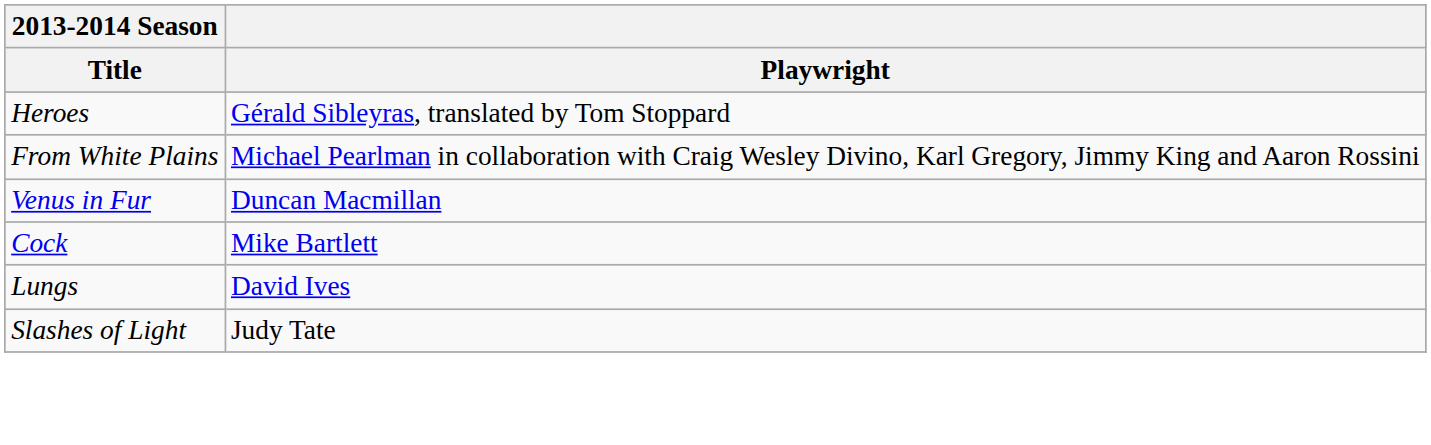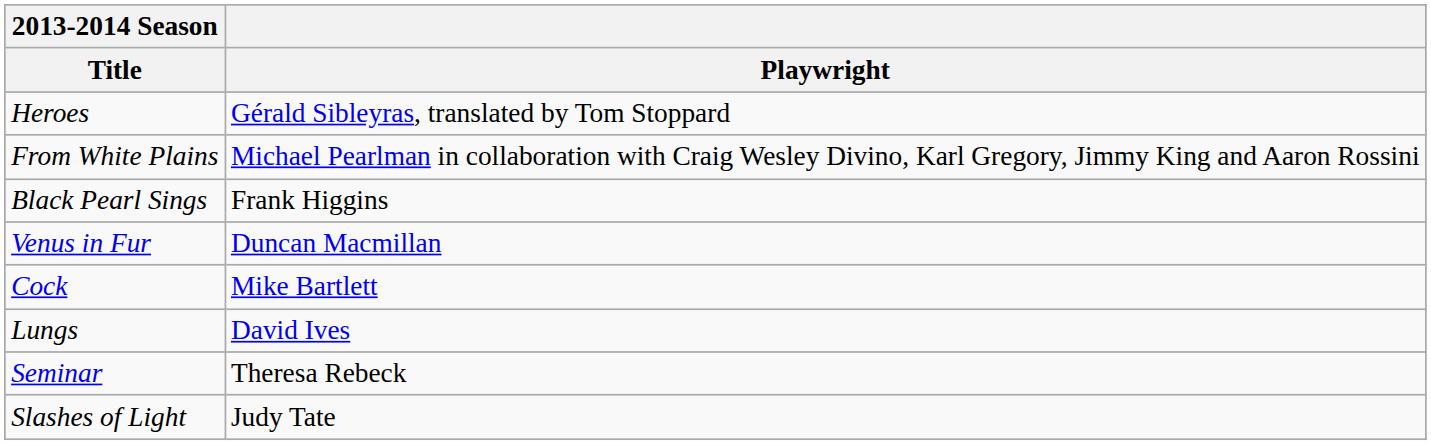+ row: Black Pearl Sings | Frank Higgins
+ row: Seminar | Theresa Rebeck
